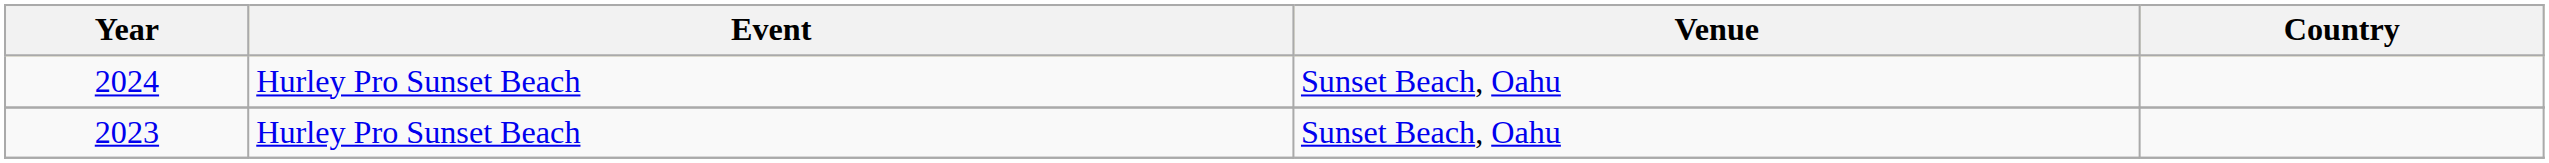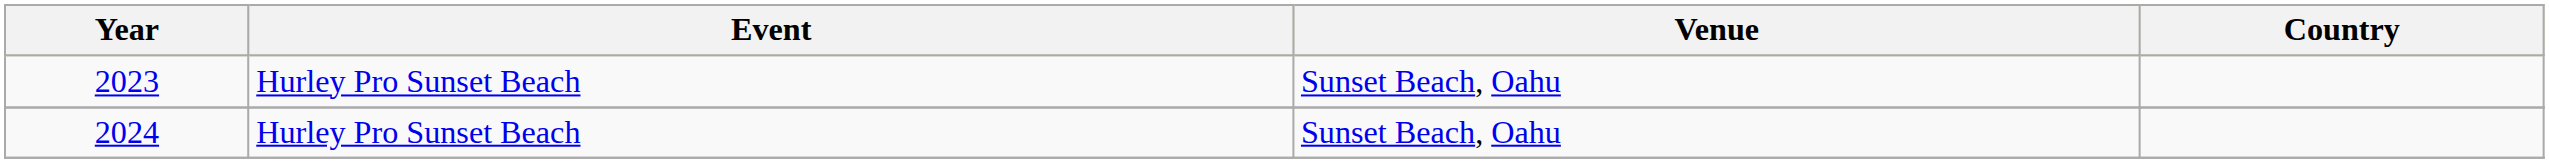rows swapped: 2024 <-> 2023
